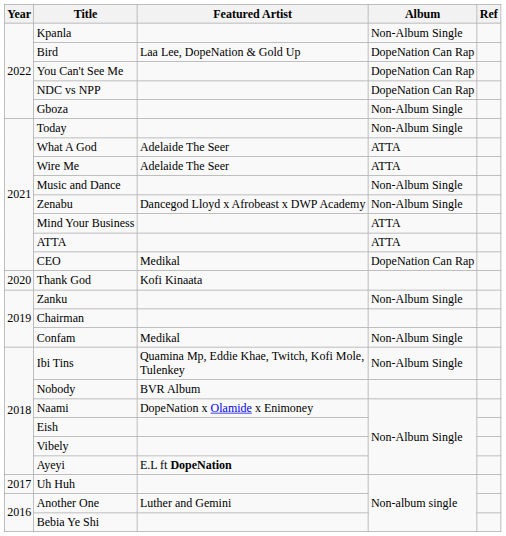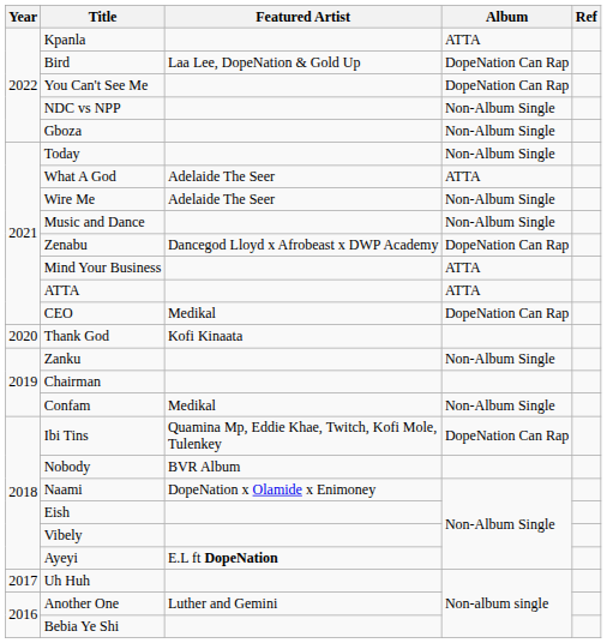Kpanla | Album: Non-Album Single -> ATTA
NDC vs NPP | Album: DopeNation Can Rap -> Non-Album Single
Wire Me | Album: ATTA -> Non-Album Single
Zenabu | Album: Non-Album Single -> DopeNation Can Rap
Ibi Tins | Album: Non-Album Single -> DopeNation Can Rap
